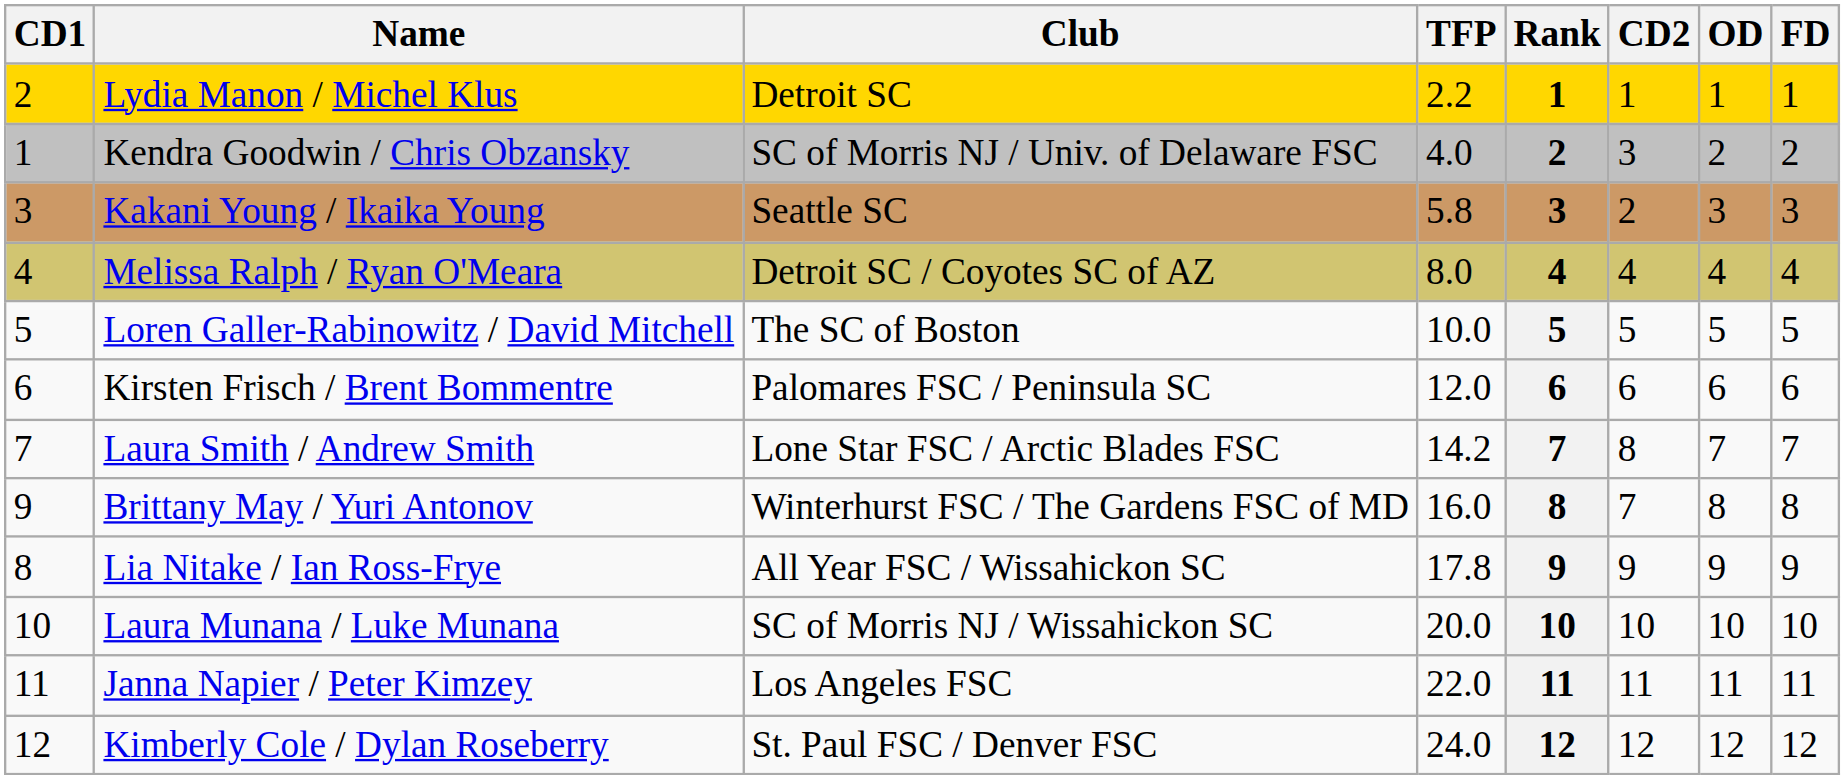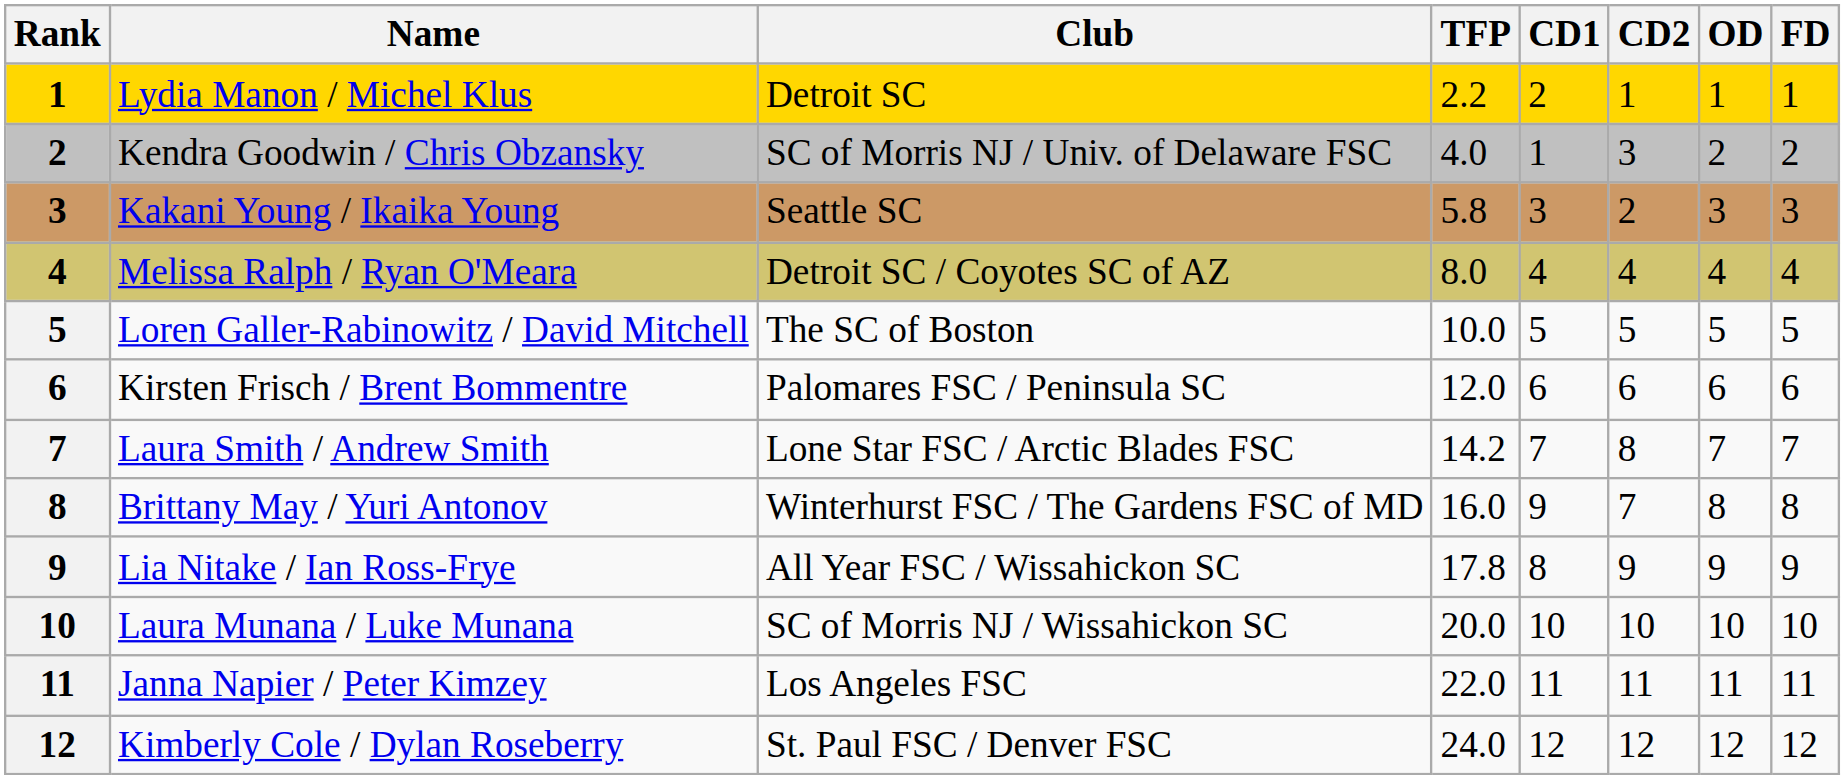columns swapped: Rank <-> CD1
